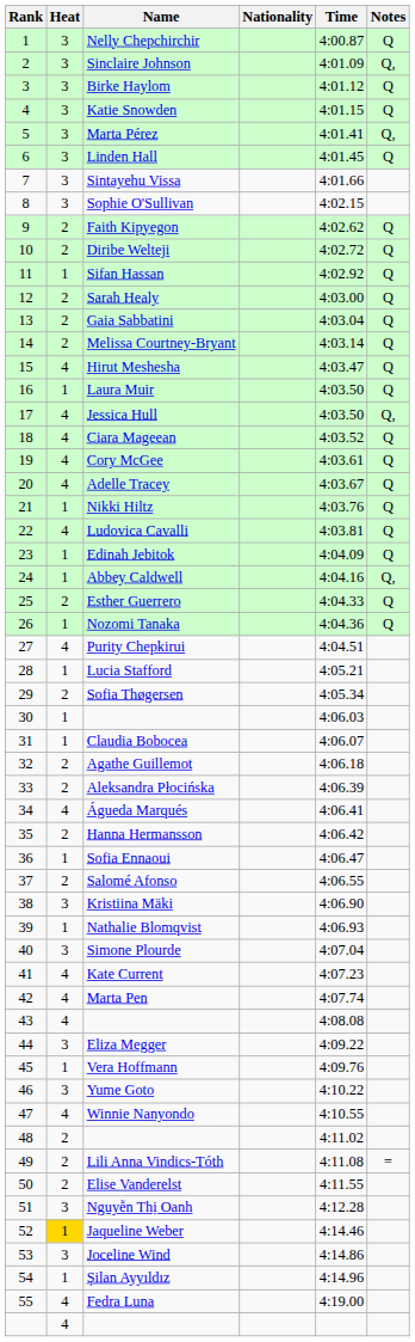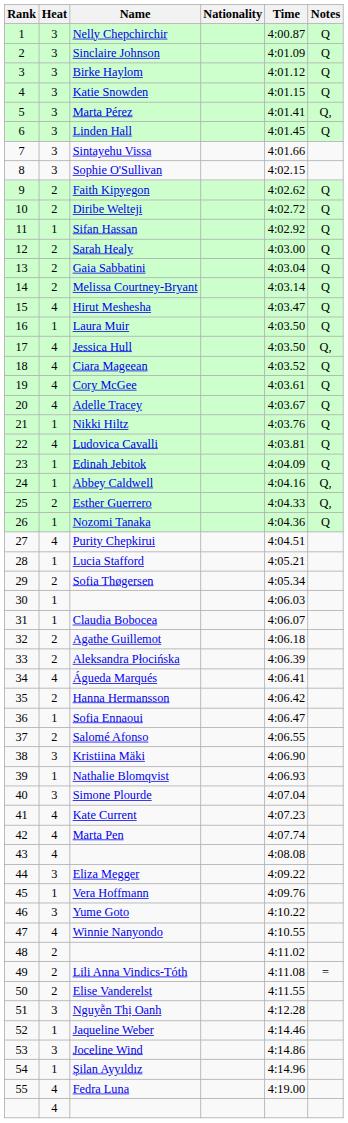Sinclaire Johnson | Notes: Q, -> Q
Esther Guerrero | Notes: Q -> Q,
Jaqueline Weber | Heat: gold background -> no background
